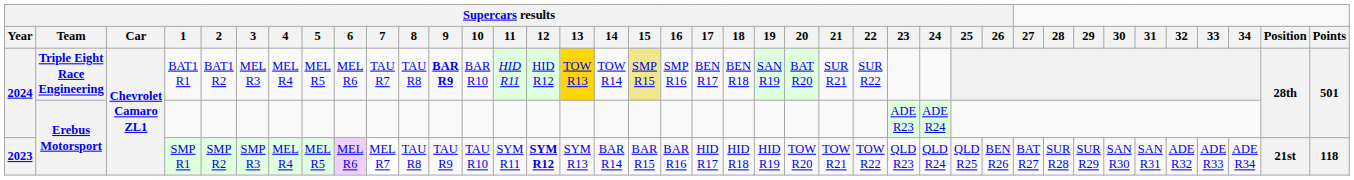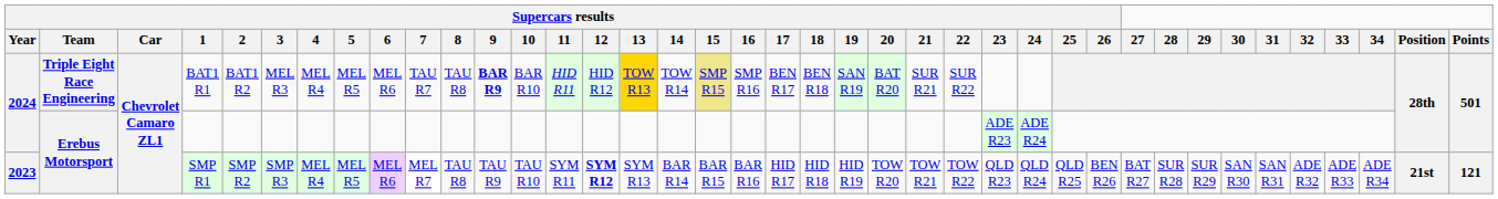SMP R1 | Points: 118 -> 121
